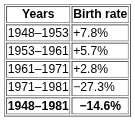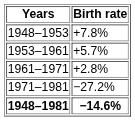1971–1981 | Birth rate: −27.3% -> −27.2%
